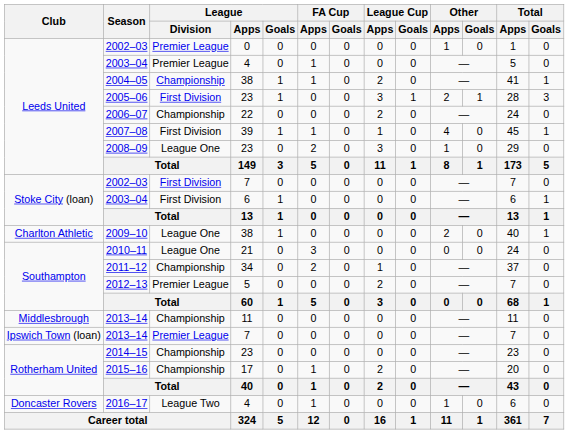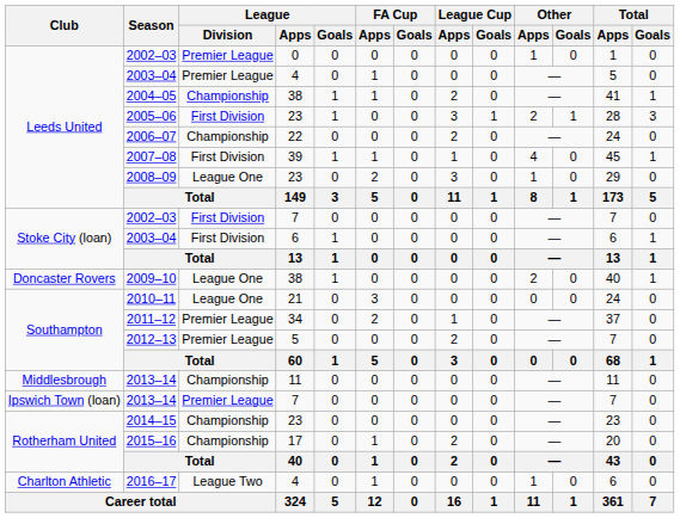2009–10 | Club: Charlton Athletic -> Doncaster Rovers
2011–12 | League / Division: Championship -> Premier League
2016–17 | Club: Doncaster Rovers -> Charlton Athletic
